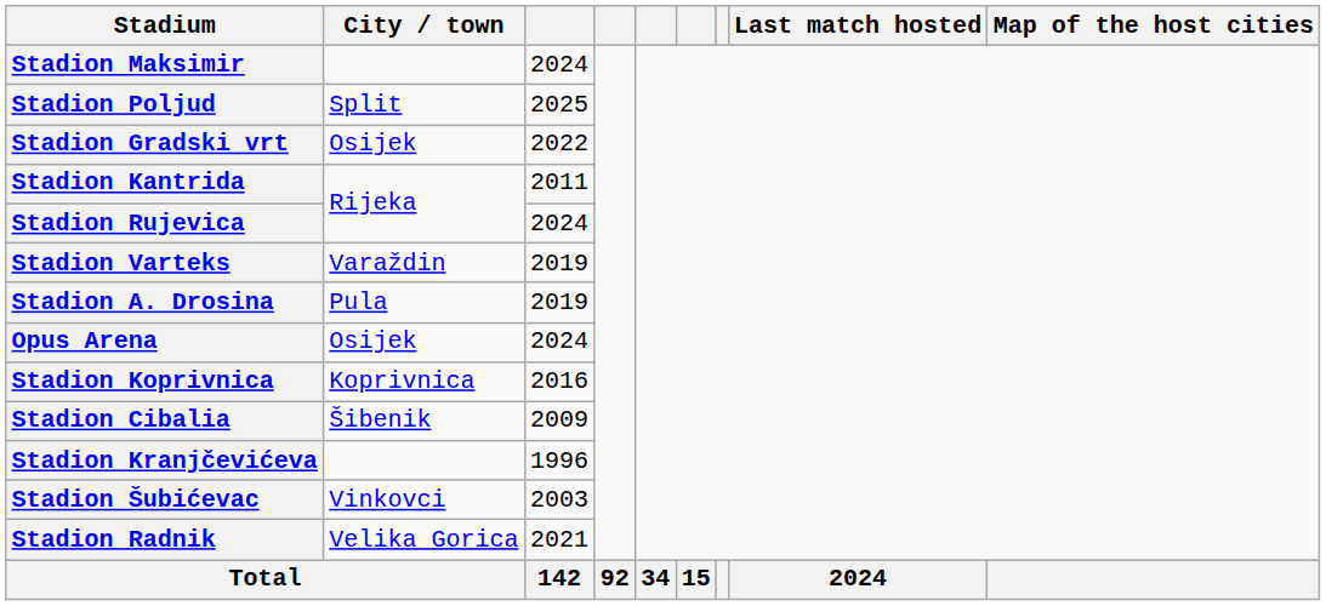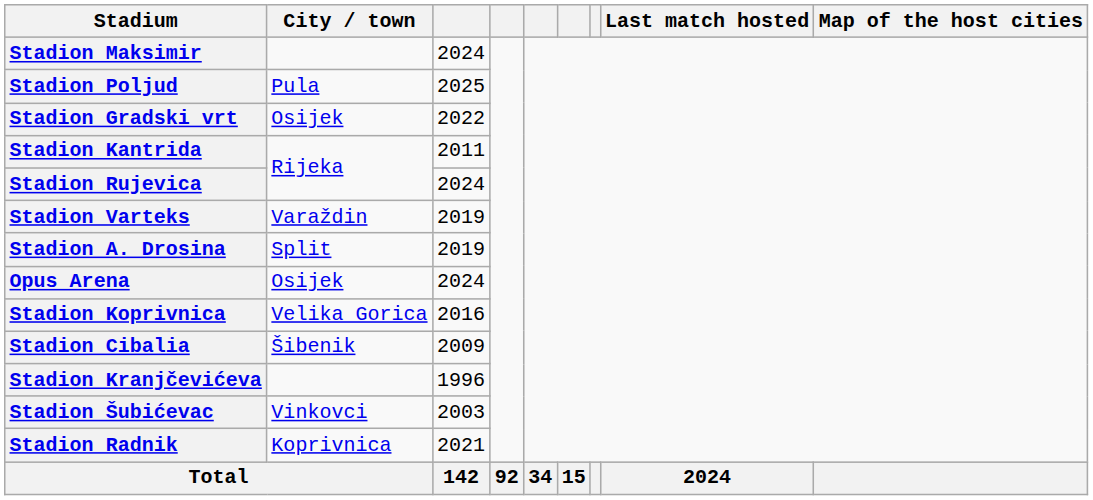Stadion Poljud | City / town: Split -> Pula
Stadion A. Drosina | City / town: Pula -> Split
Stadion Koprivnica | City / town: Koprivnica -> Velika Gorica
Stadion Radnik | City / town: Velika Gorica -> Koprivnica
